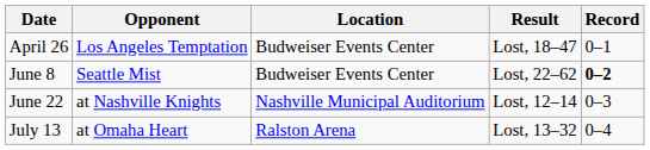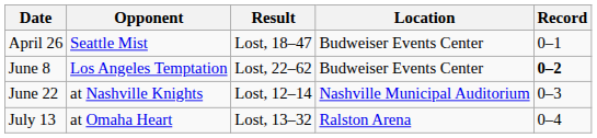columns swapped: Location <-> Result
April 26 | Opponent: Los Angeles Temptation -> Seattle Mist
June 8 | Opponent: Seattle Mist -> Los Angeles Temptation
